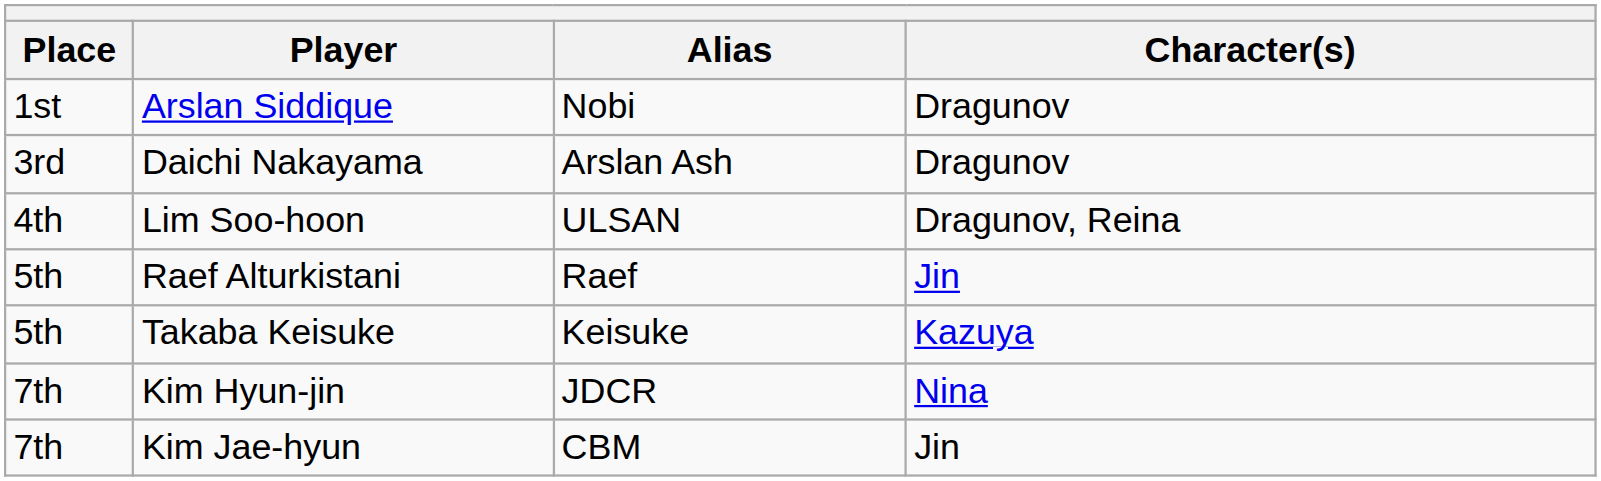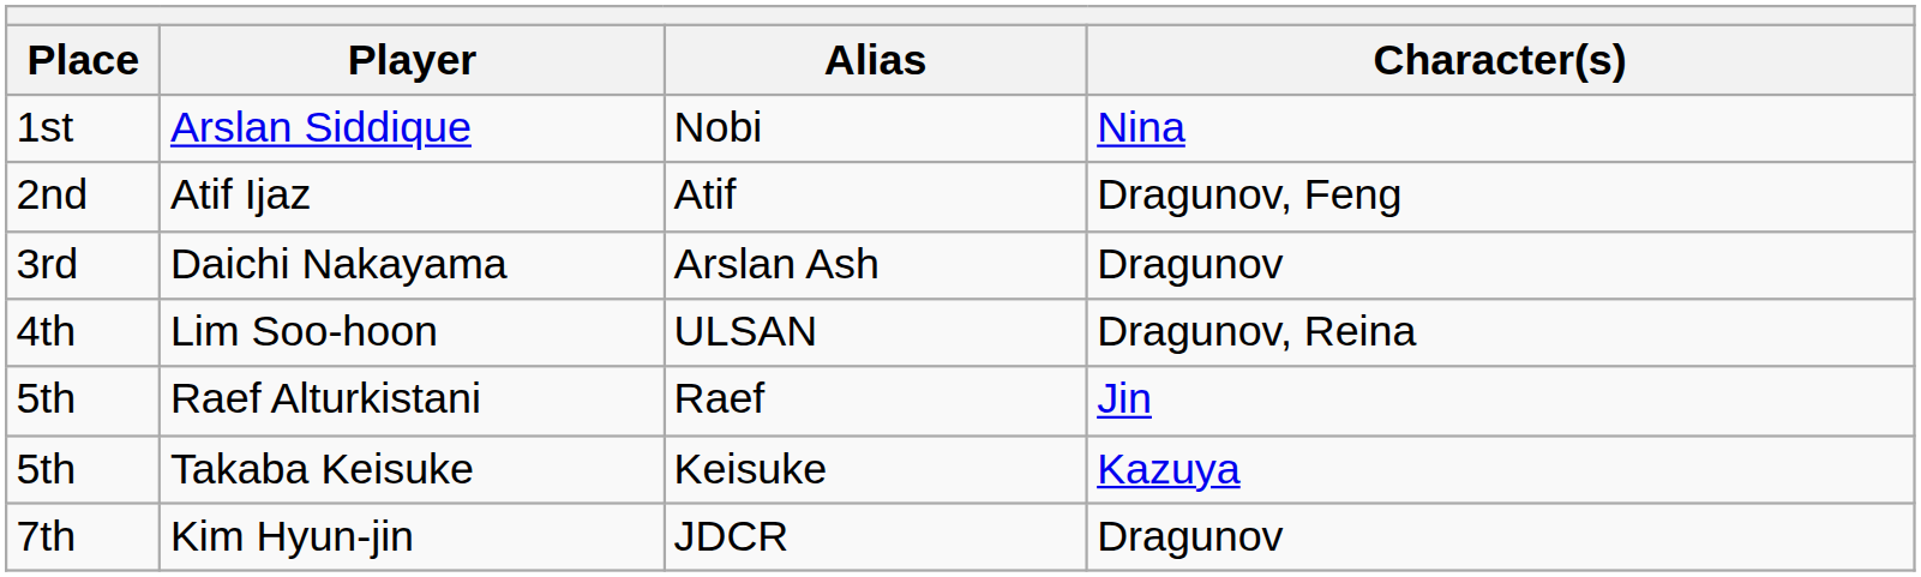Arslan Siddique | Character(s): Dragunov -> Nina
+ row: 2nd | Atif Ijaz | Atif | Dragunov, Feng
Kim Hyun-jin | Character(s): Nina -> Dragunov
- row: 7th | Kim Jae-hyun | CBM | Jin
